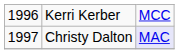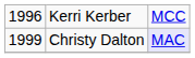Christy Dalton | column 1: 1997 -> 1999
